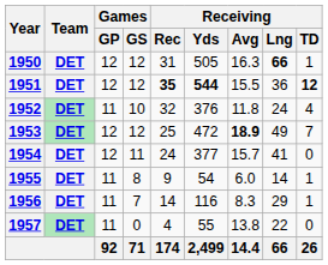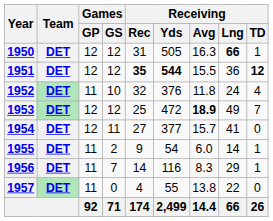1954 | Receiving / Rec: 24 -> 27
1955 | Games / GS: 8 -> 2
